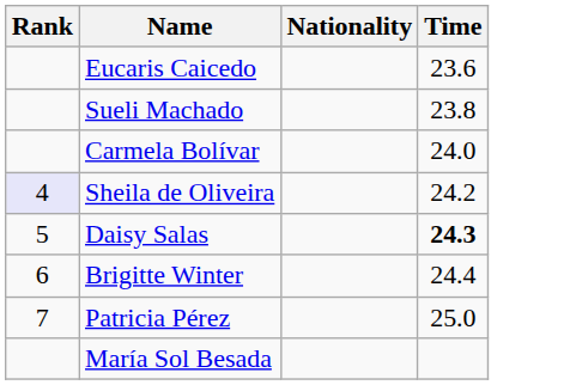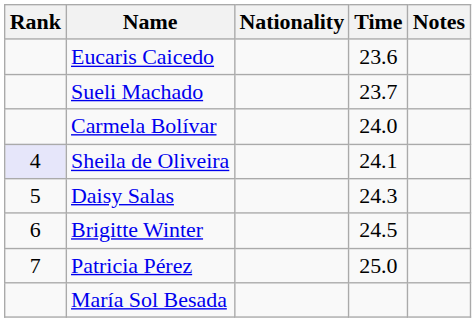+ column: Notes
Sueli Machado | Time: 23.8 -> 23.7
Sheila de Oliveira | Time: 24.2 -> 24.1
Daisy Salas | Time: bold -> normal
Brigitte Winter | Time: 24.4 -> 24.5
